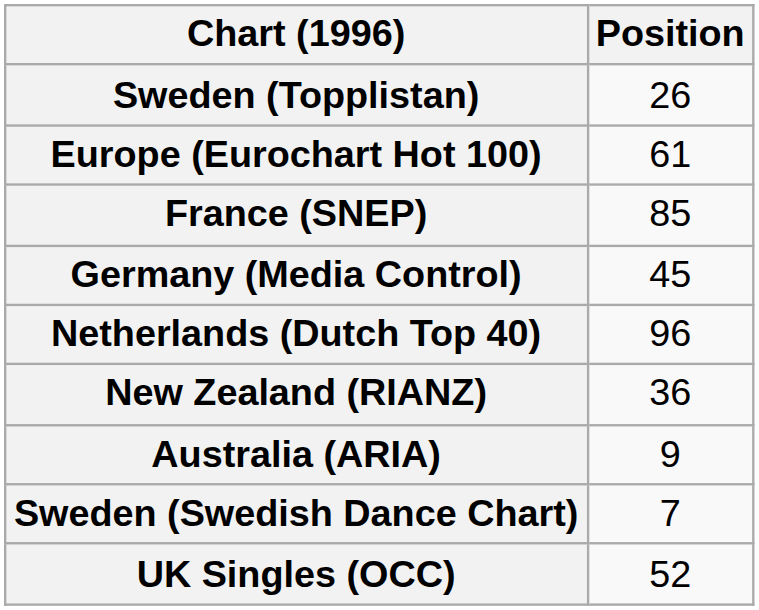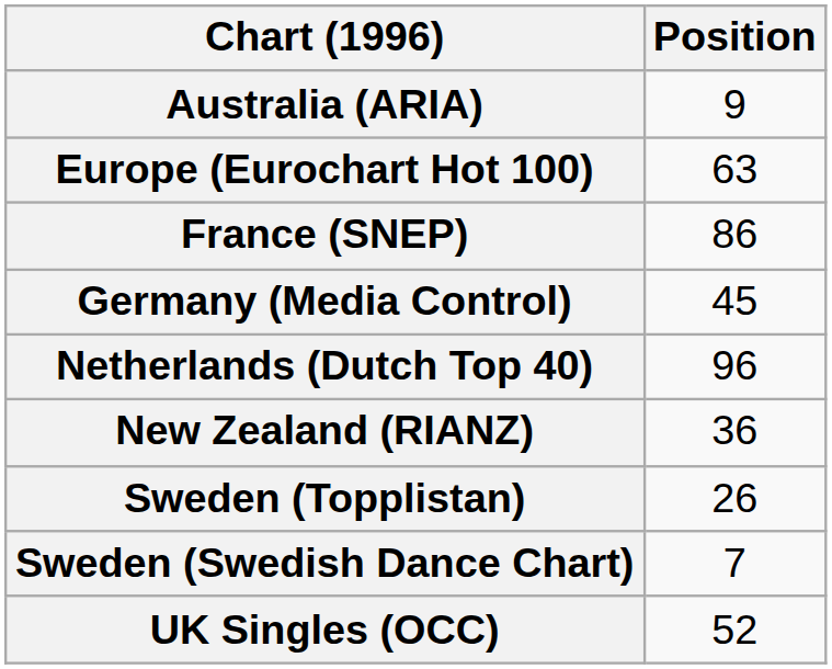rows swapped: Australia (ARIA) <-> Sweden (Topplistan)
Europe (Eurochart Hot 100) | Position: 61 -> 63
France (SNEP) | Position: 85 -> 86
